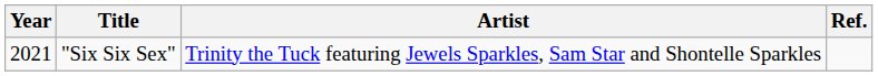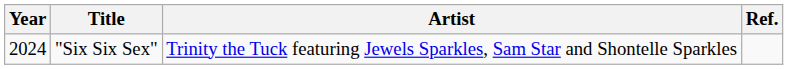"Six Six Sex" | Year: 2021 -> 2024
